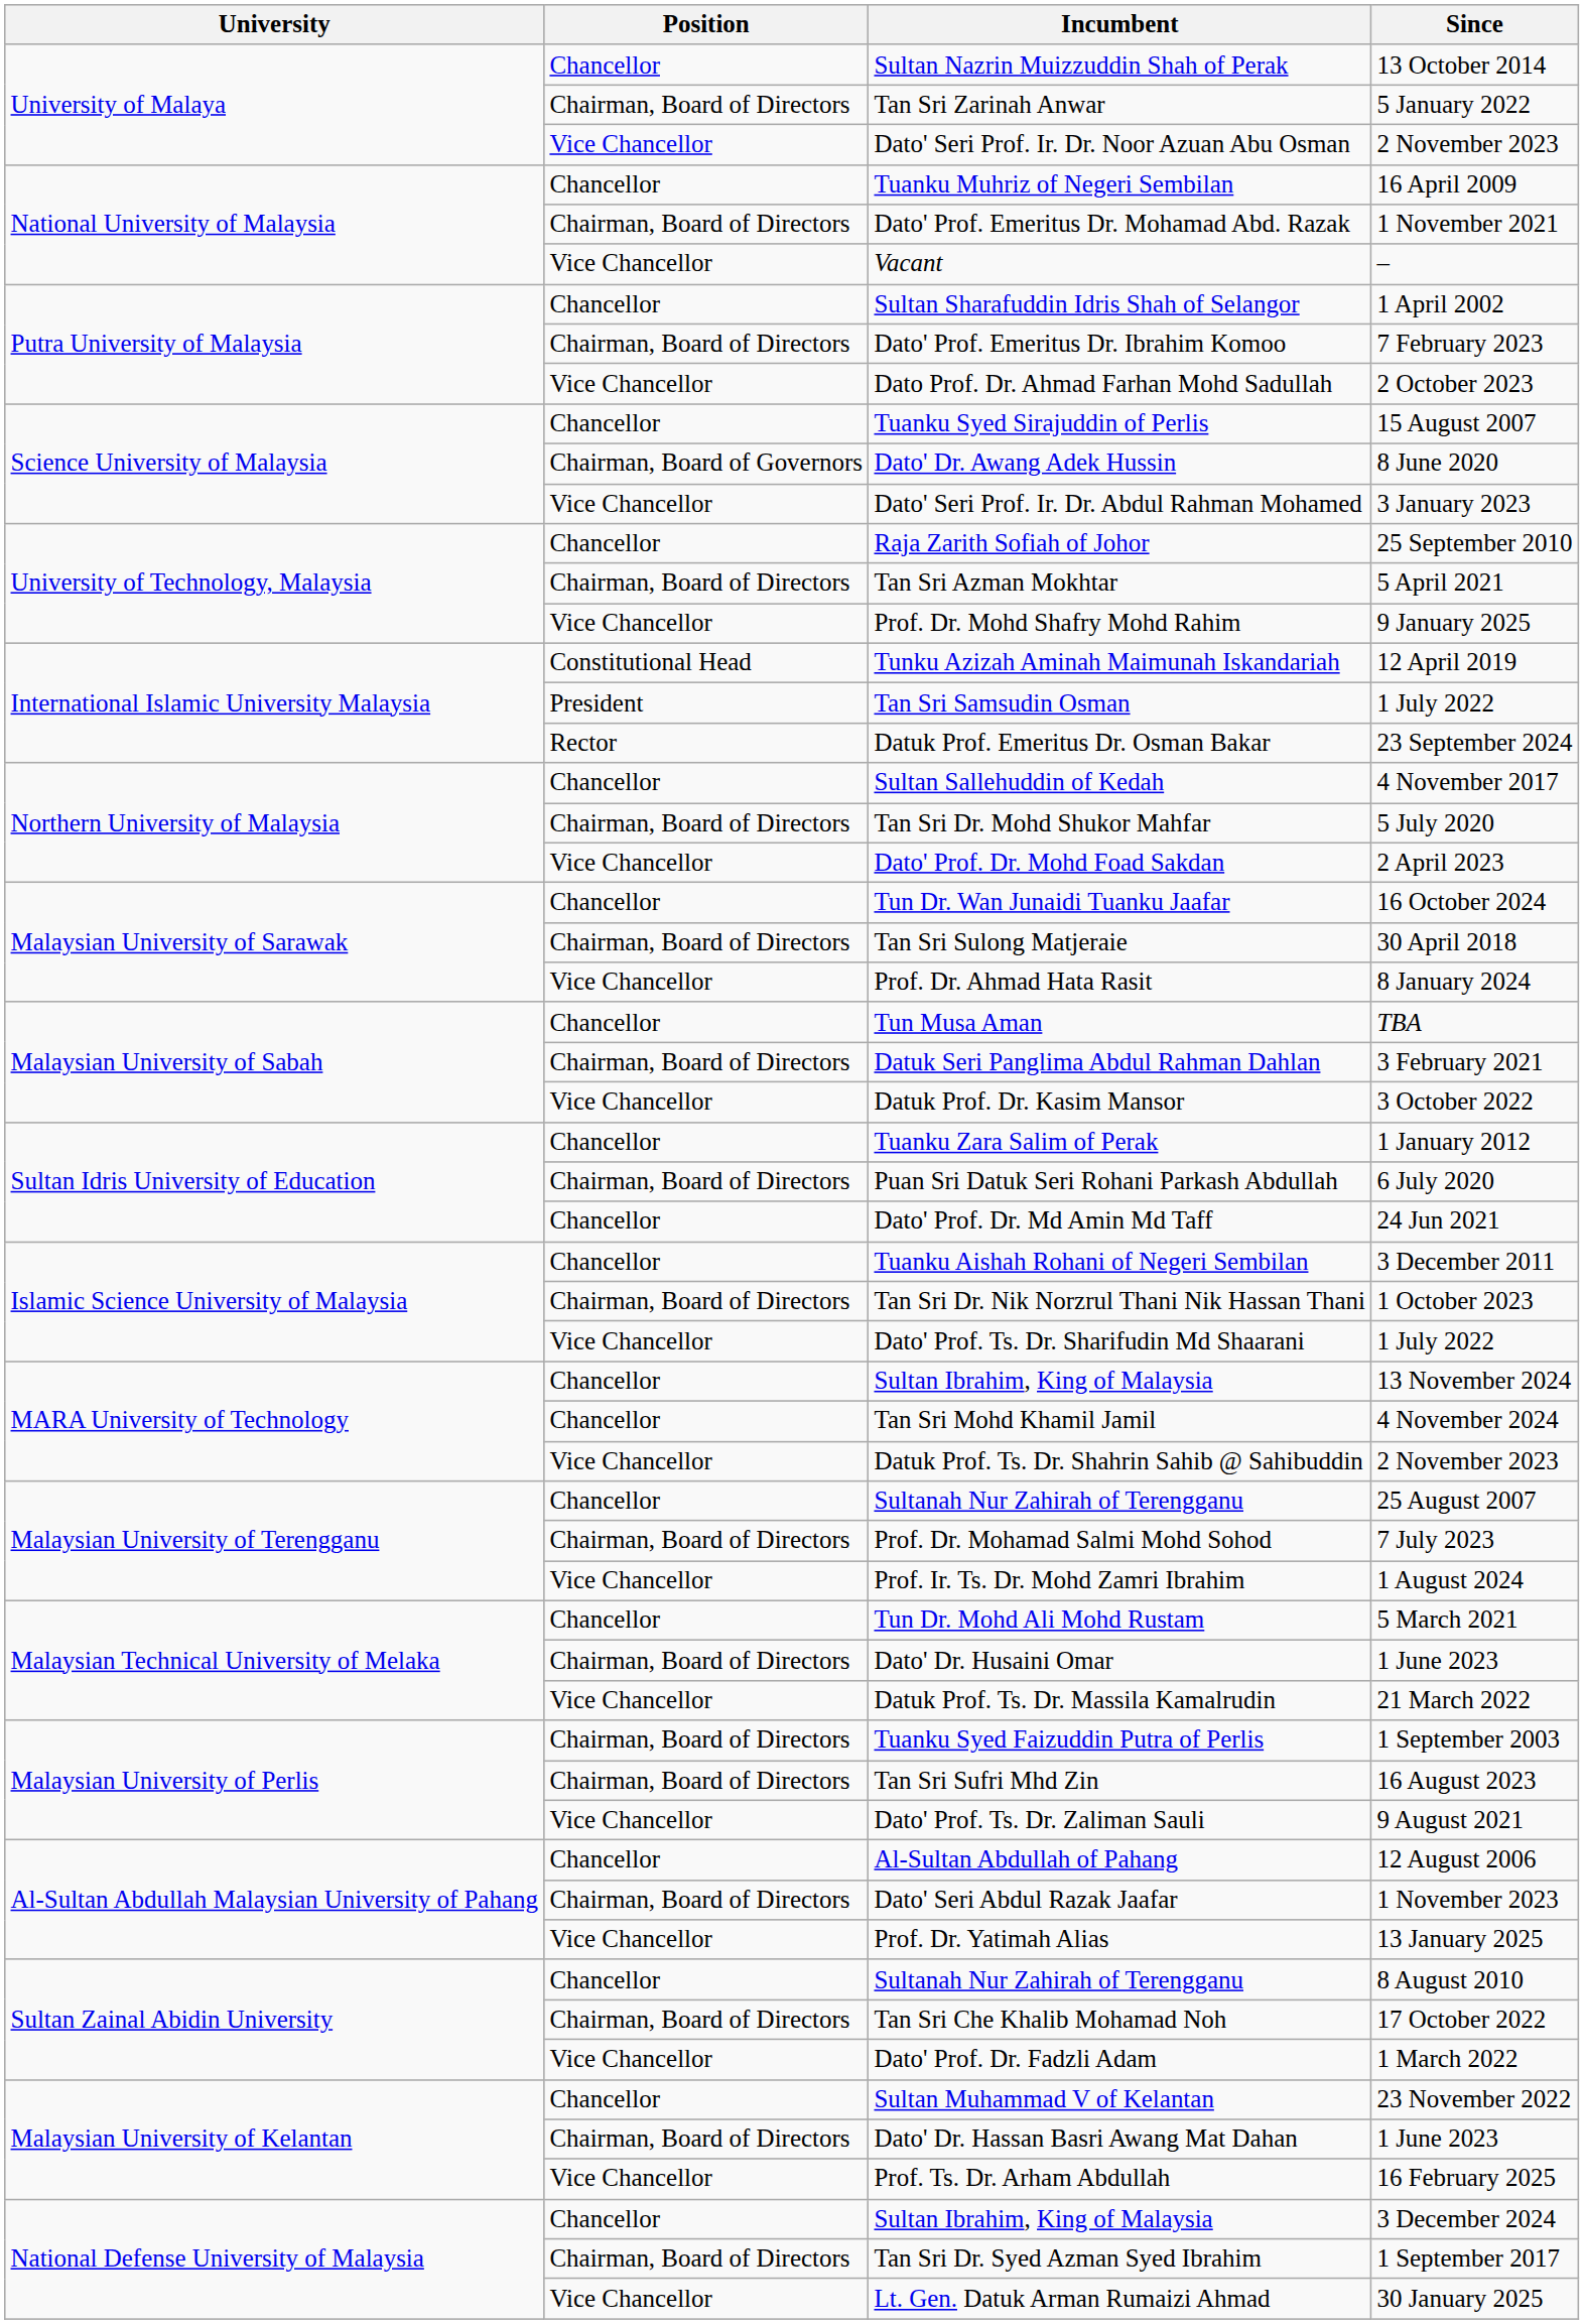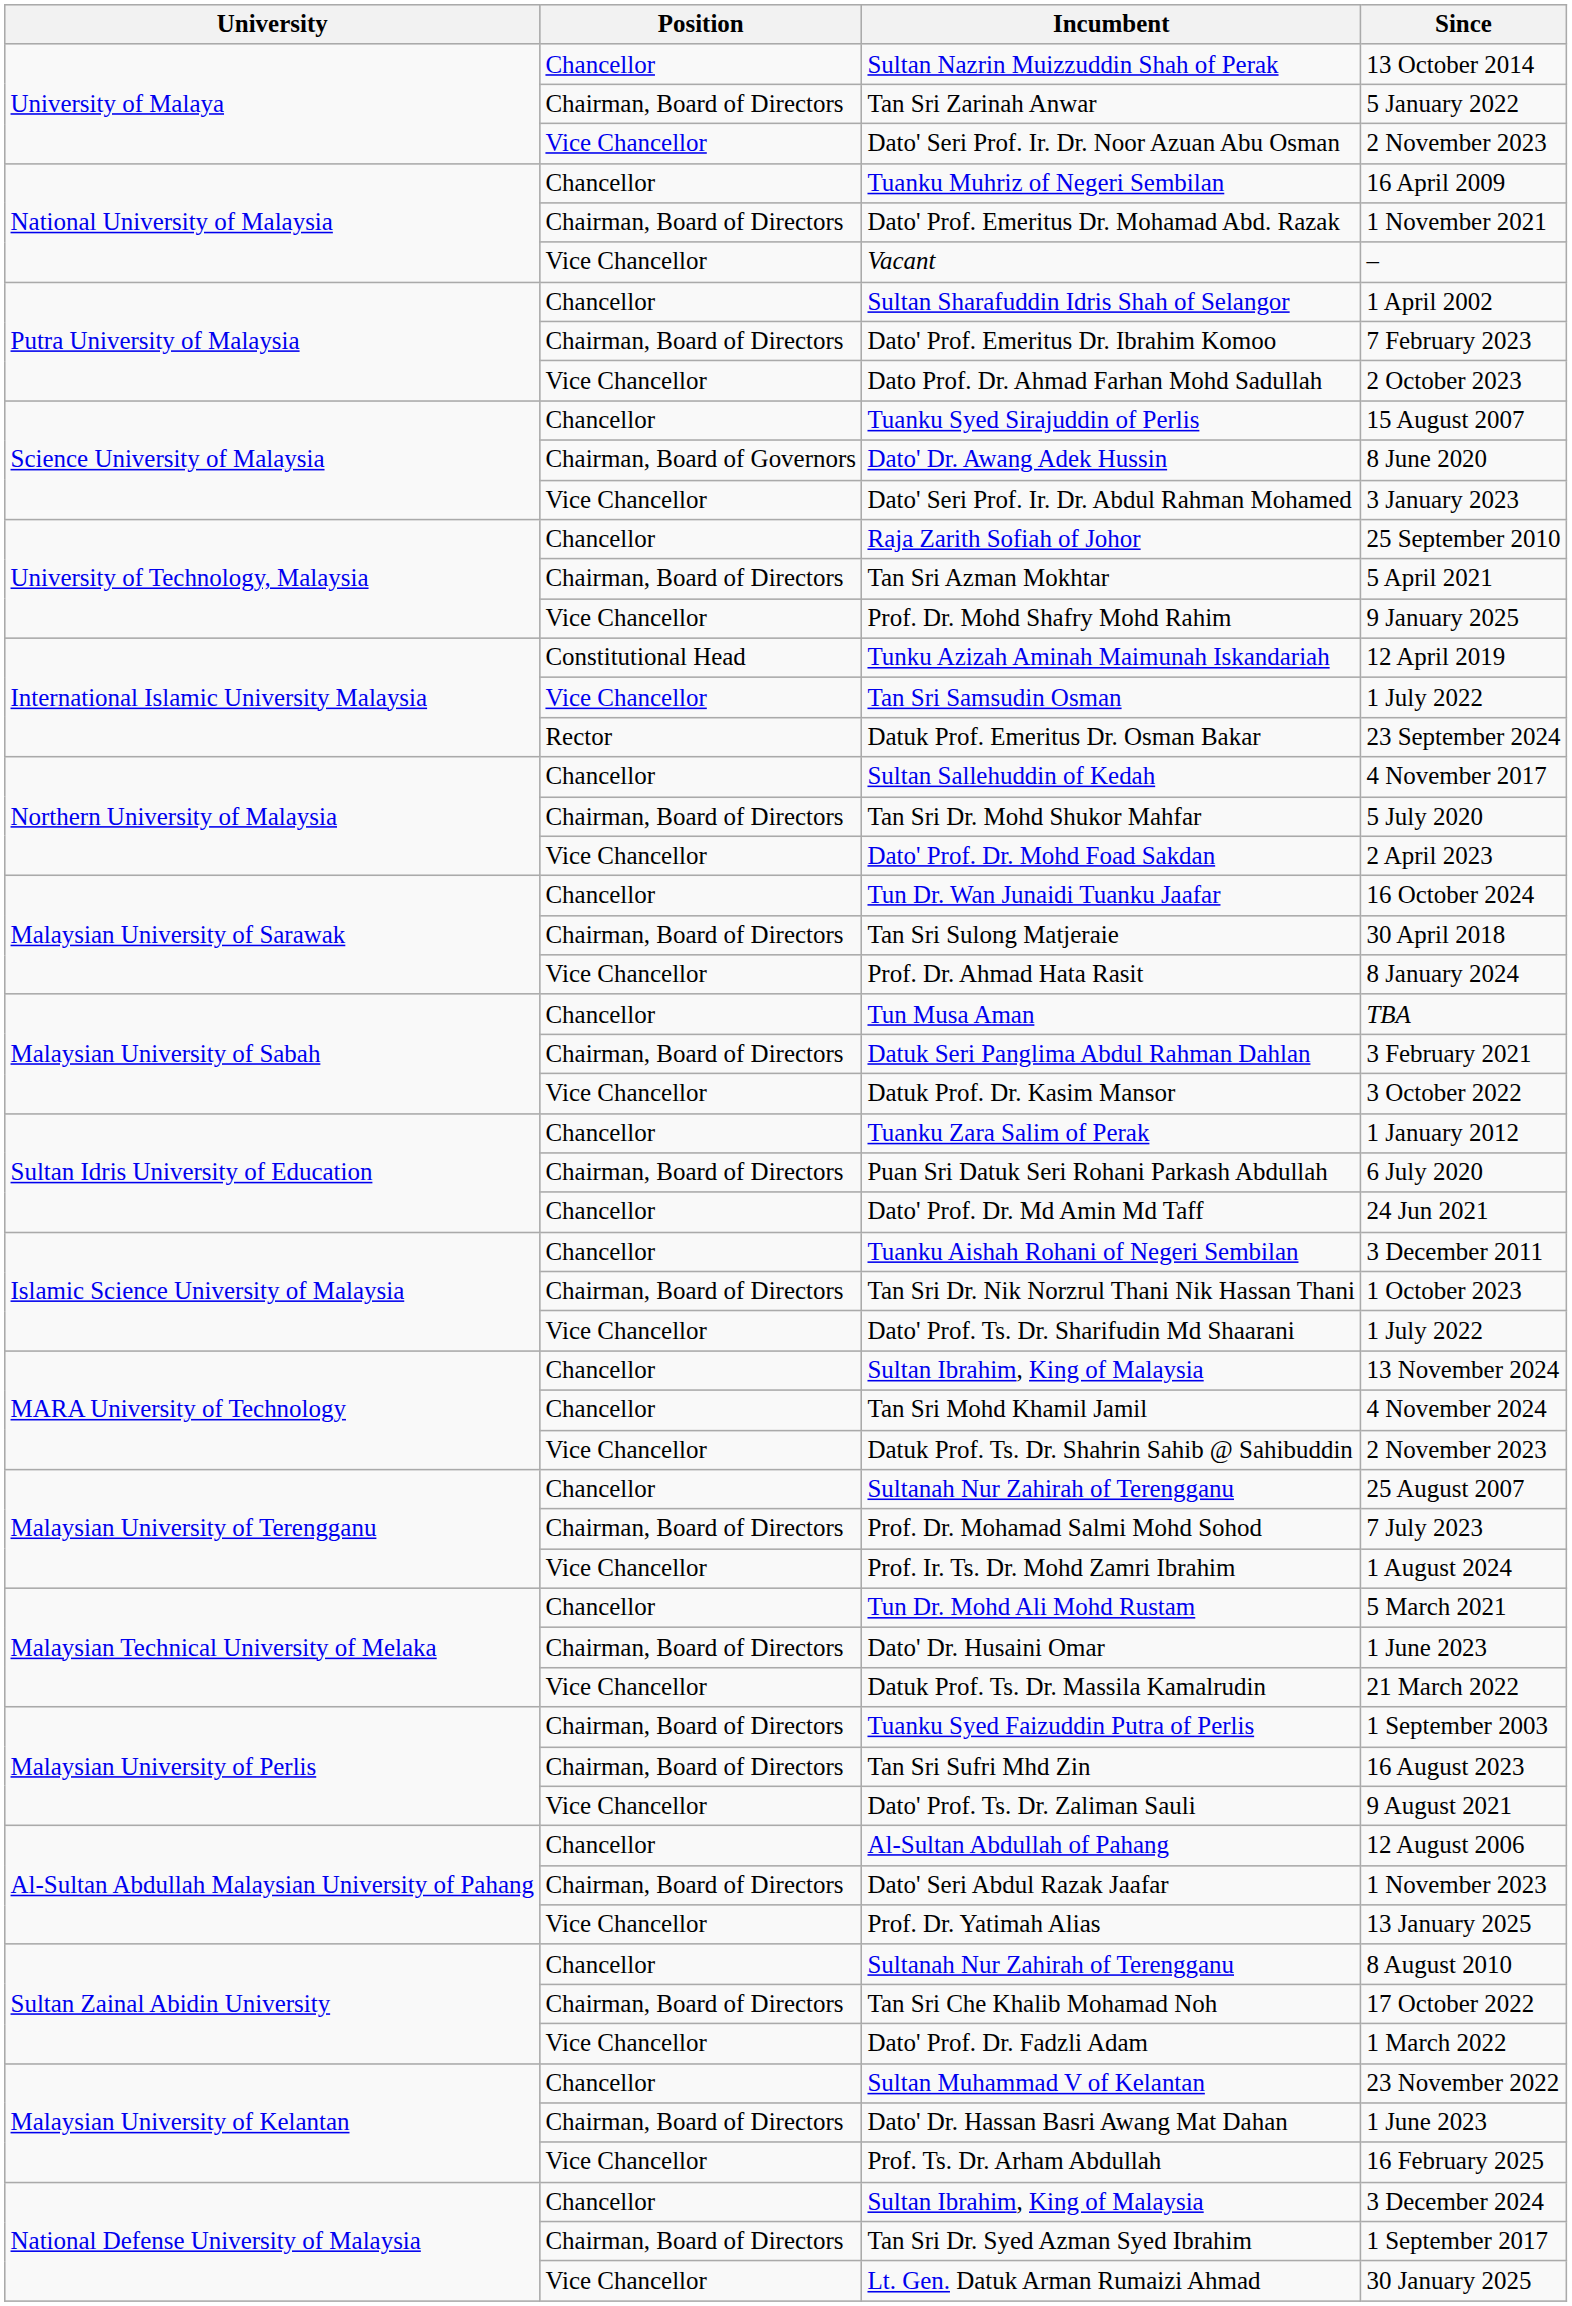Tan Sri Samsudin Osman | Position: President -> Vice Chancellor
